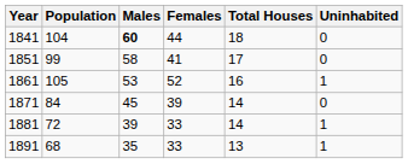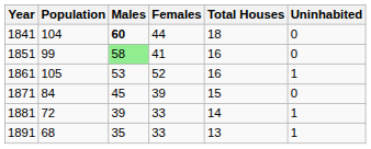1851 | Males: no background -> lightgreen background
1851 | Total Houses: 17 -> 16
1871 | Total Houses: 14 -> 15
